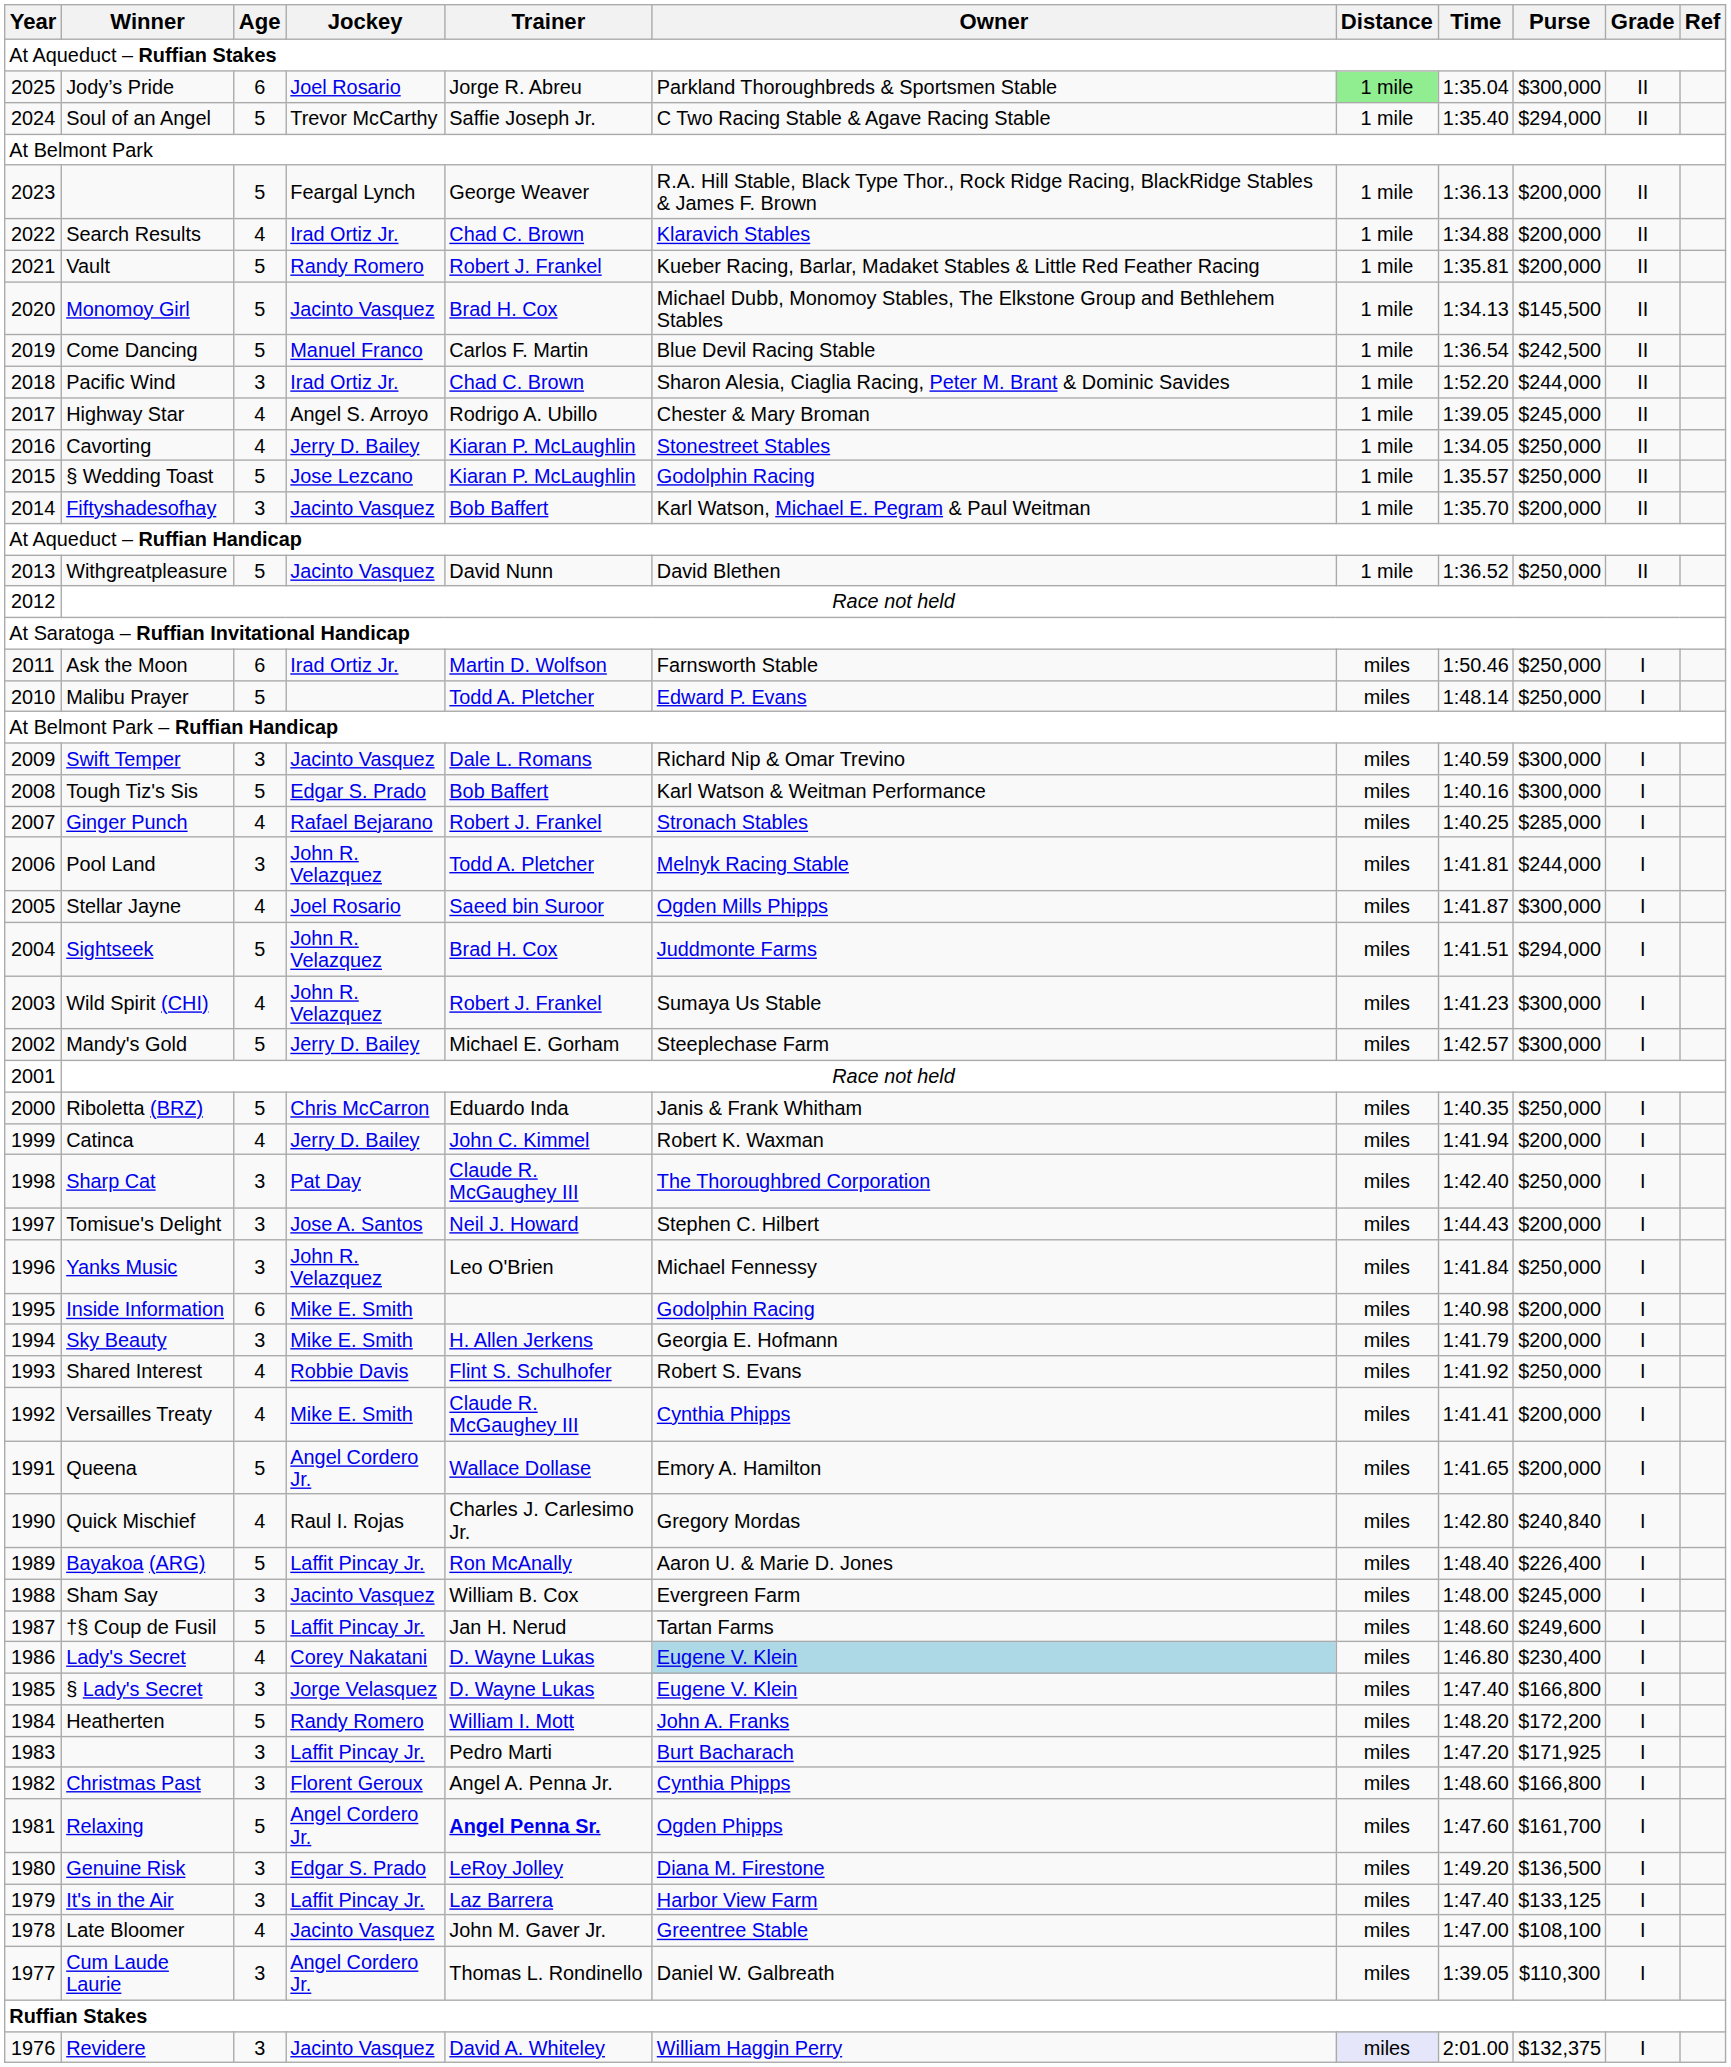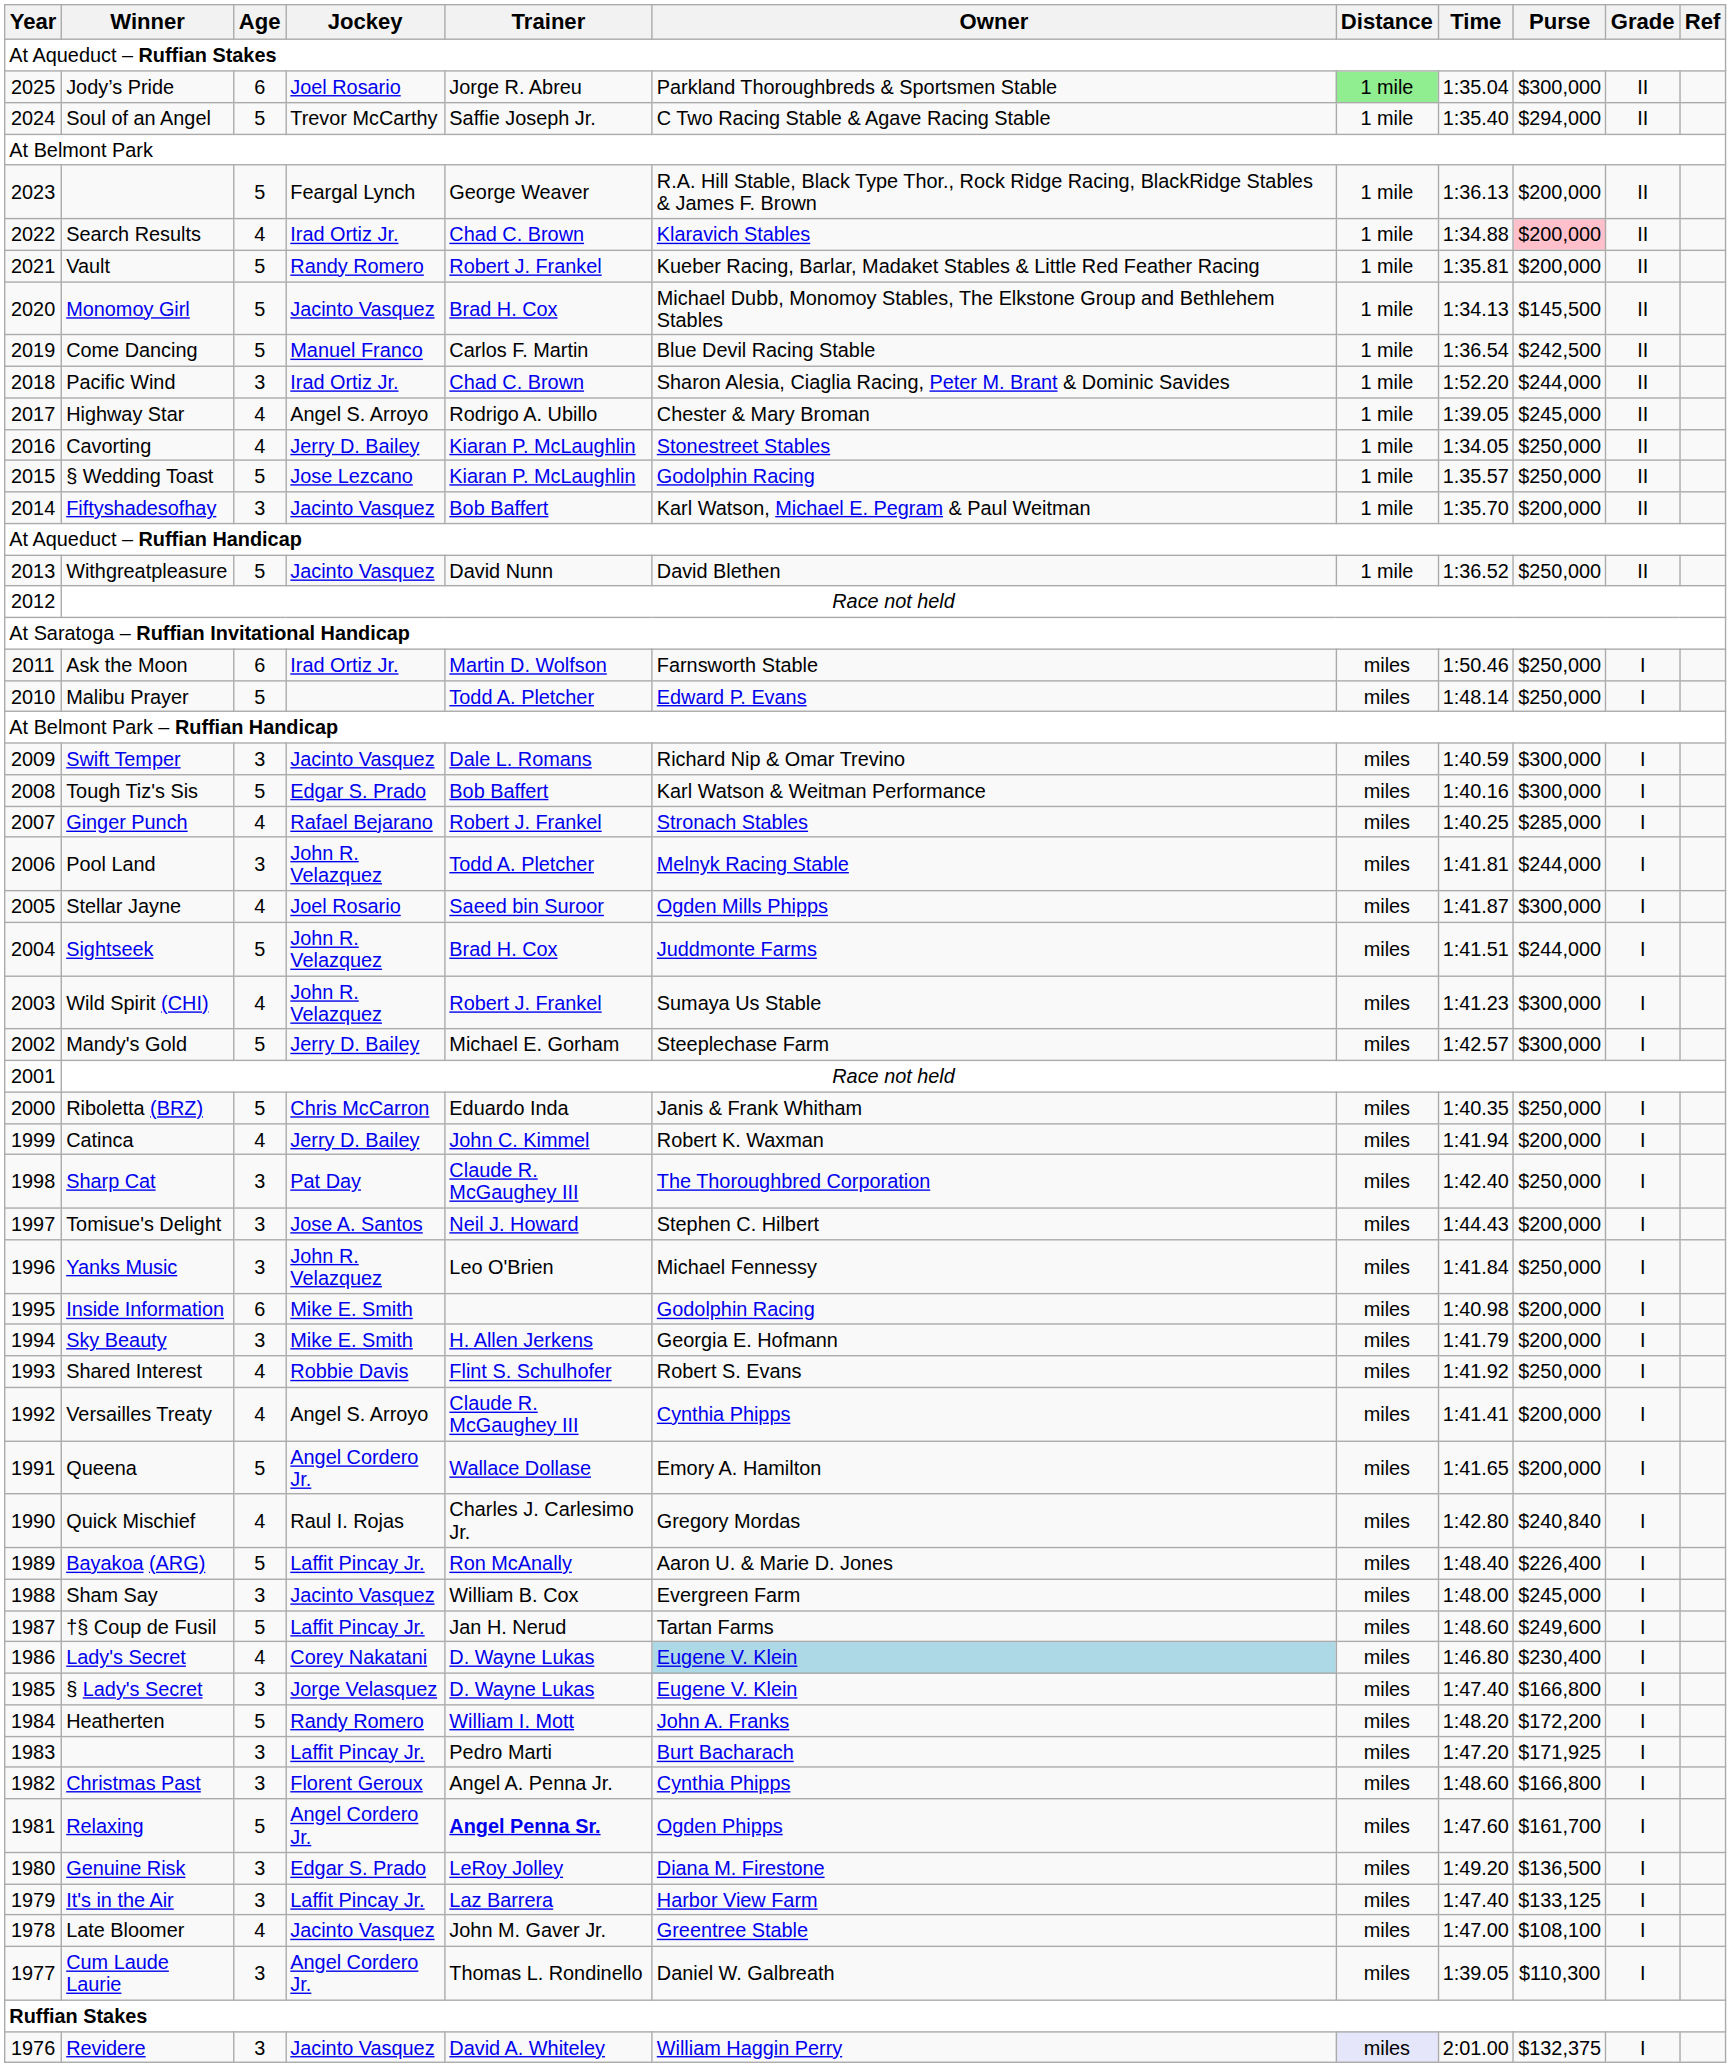Search Results | Purse: no background -> pink background
Sightseek | Purse: $294,000 -> $244,000
Versailles Treaty | Jockey: Mike E. Smith -> Angel S. Arroyo
